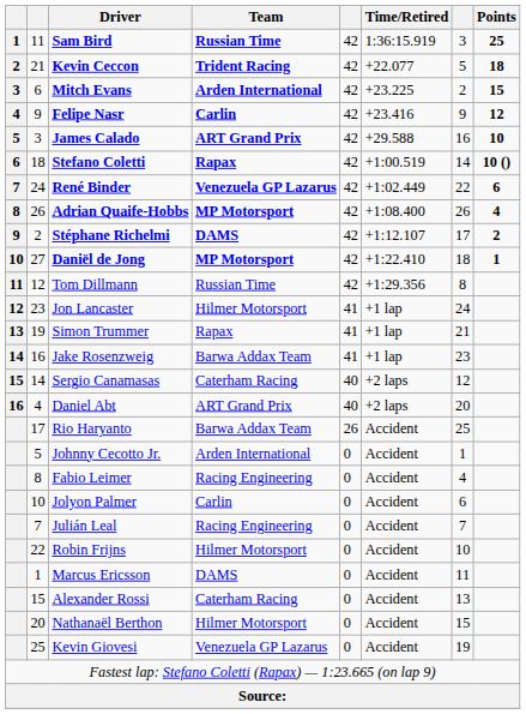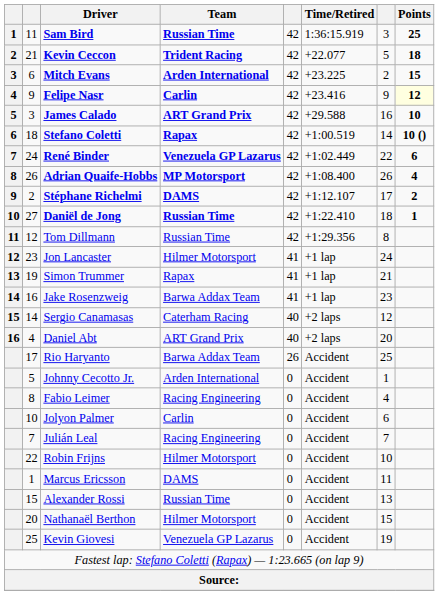Felipe Nasr | Points: no background -> lightyellow background
Daniël de Jong | Team: MP Motorsport -> Russian Time
Alexander Rossi | Team: Caterham Racing -> Russian Time
